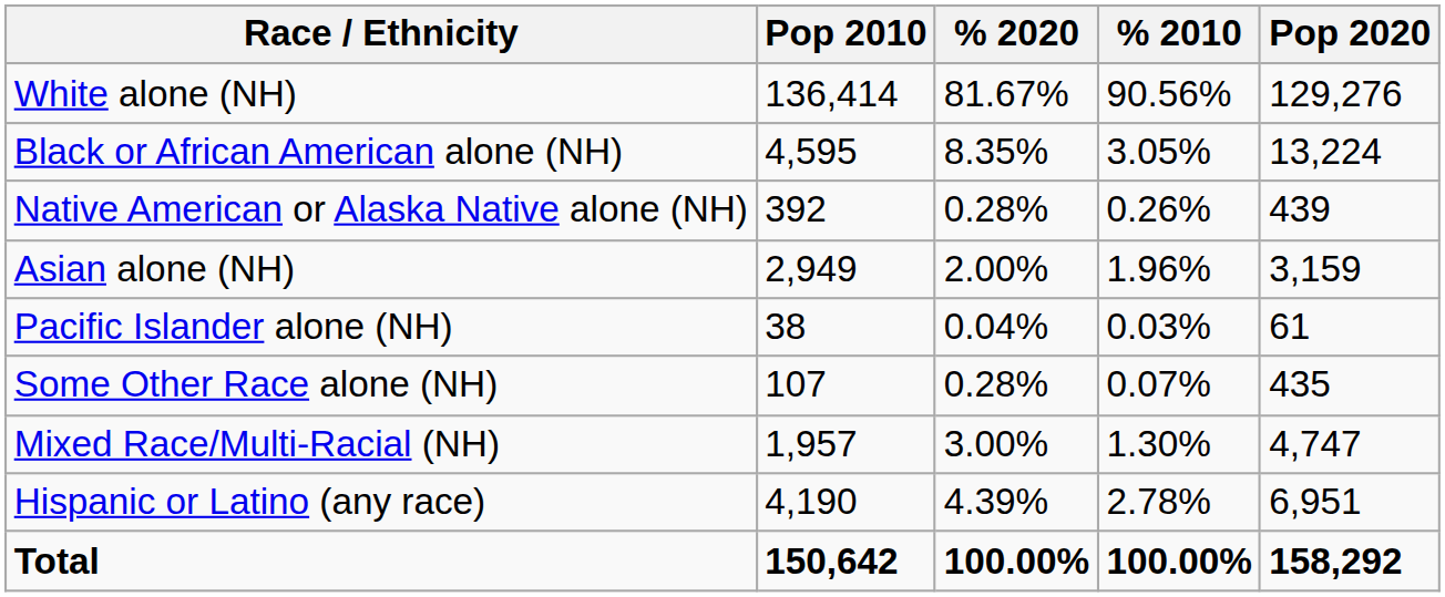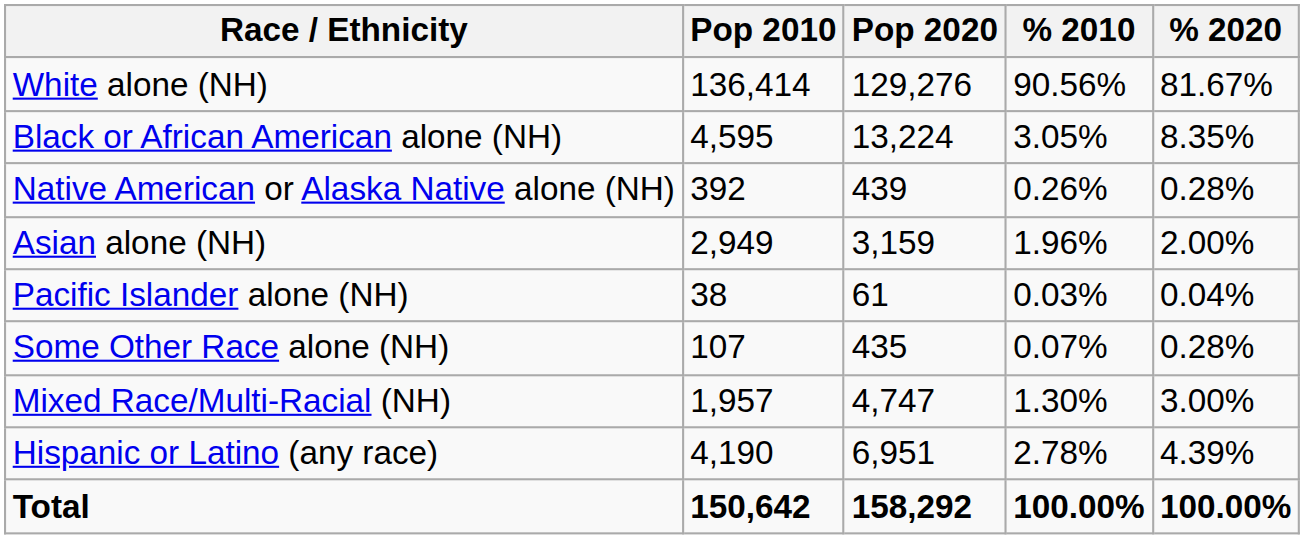columns swapped: Pop 2020 <-> % 2020
